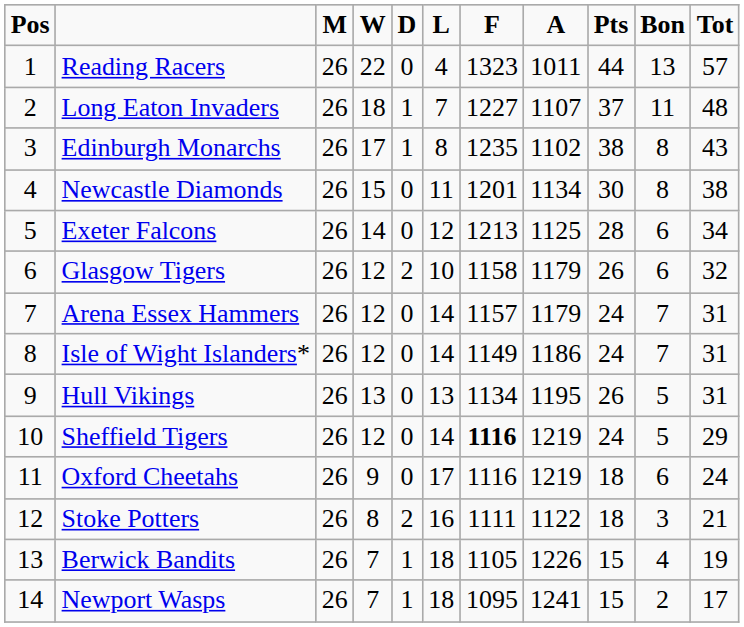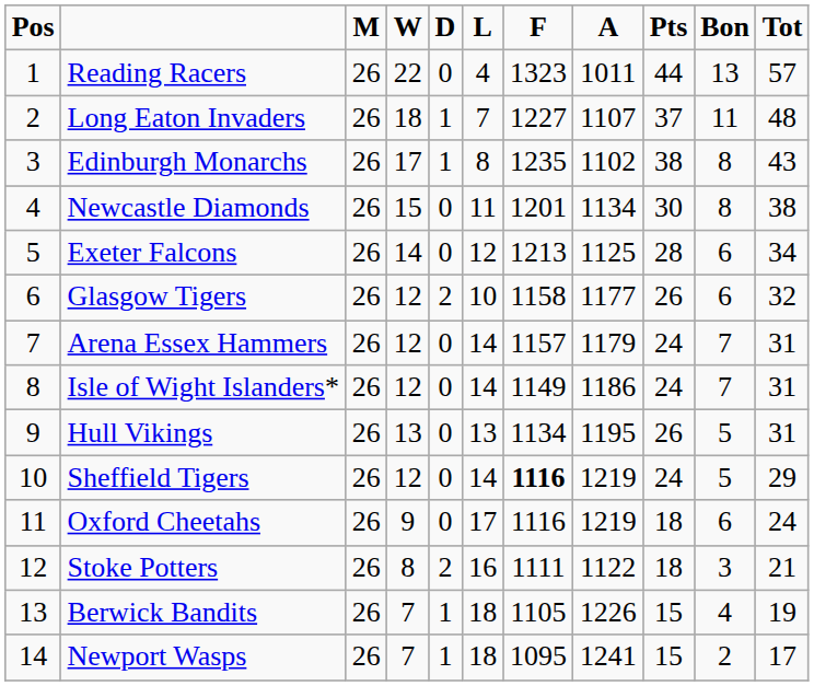Glasgow Tigers | A: 1179 -> 1177
